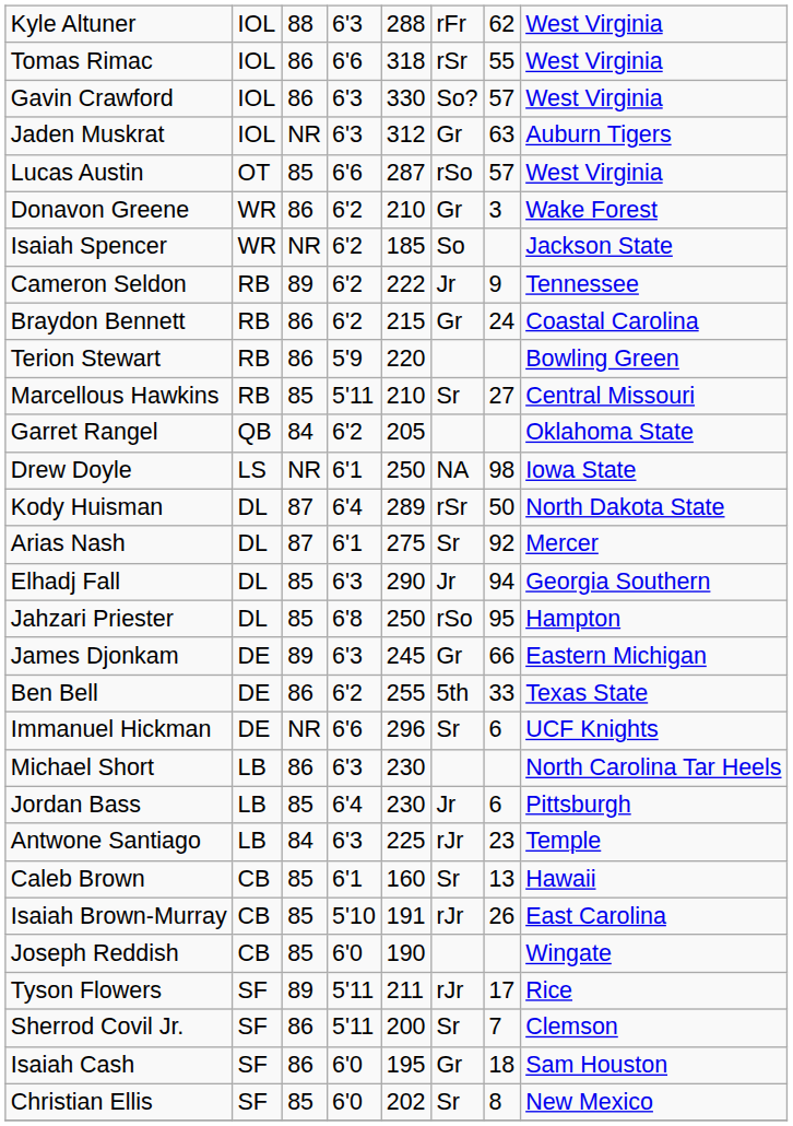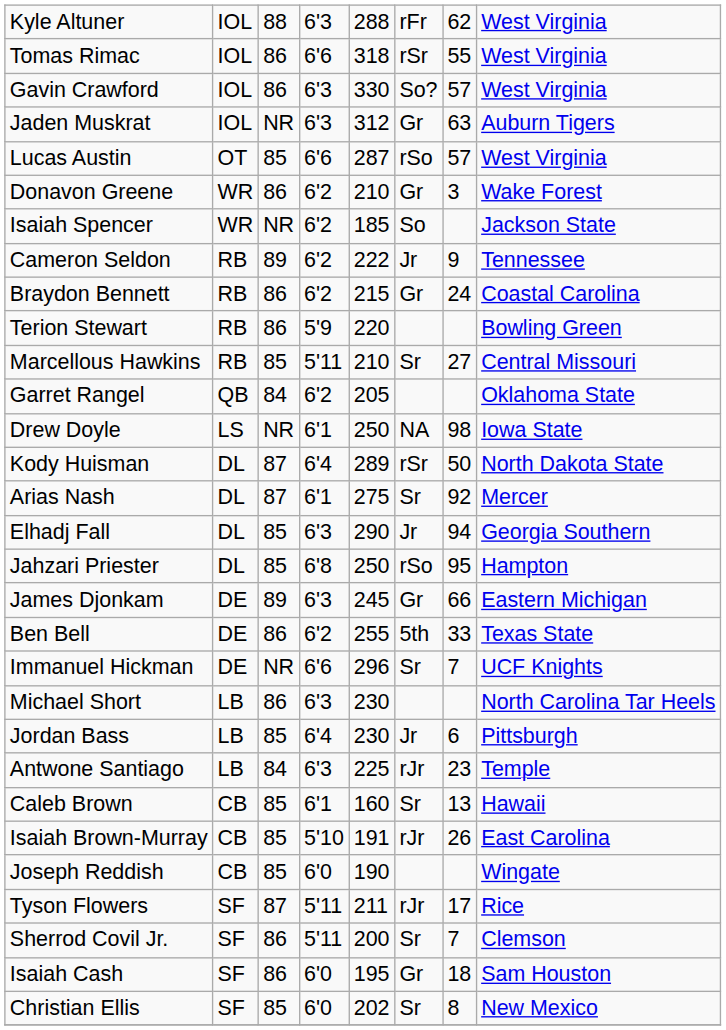Immanuel Hickman | column 7: 6 -> 7
Tyson Flowers | column 3: 89 -> 87
